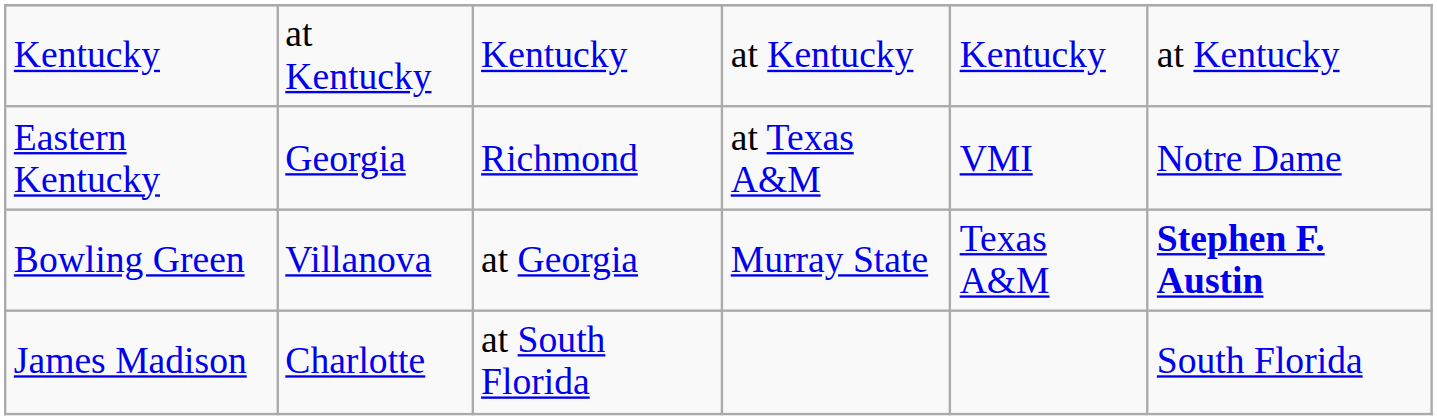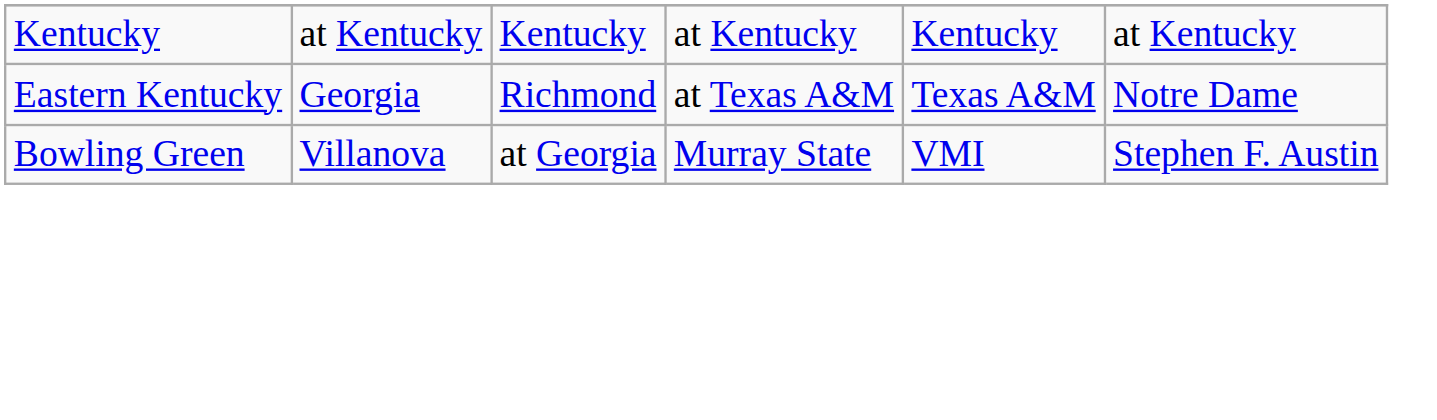Eastern Kentucky | column 5: VMI -> Texas A&M
Bowling Green | column 5: Texas A&M -> VMI
Bowling Green | column 6: bold -> normal
- row: James Madison | Charlotte | at South Florida | South Florida
